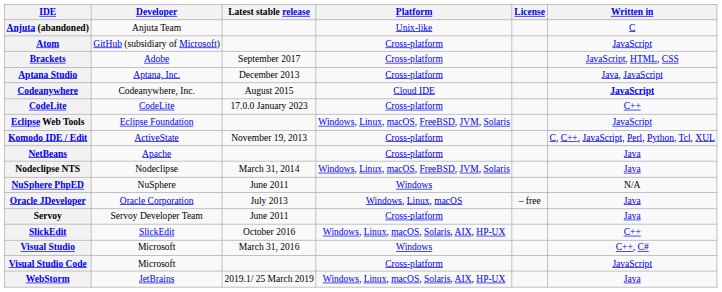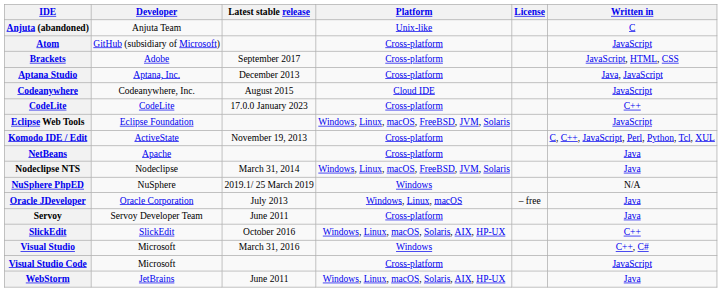Codeanywhere | Written in: bold -> normal
NuSphere PhpED | Latest stable release: June 2011 -> 2019.1/ 25 March 2019
WebStorm | Latest stable release: 2019.1/ 25 March 2019 -> June 2011
